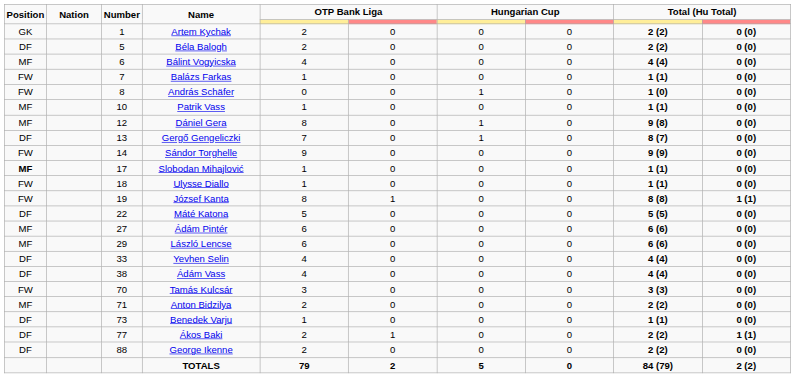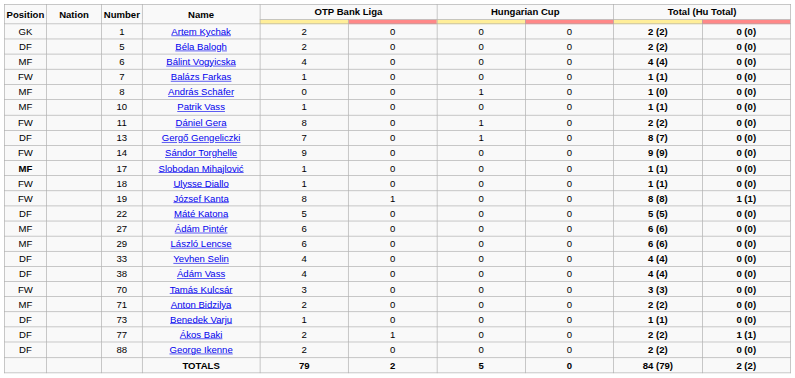András Schäfer | Position: FW -> MF
Dániel Gera | Position: MF -> FW
Dániel Gera | Number: 12 -> 11
Dániel Gera | column 9: 9 (8) -> 2 (2)
